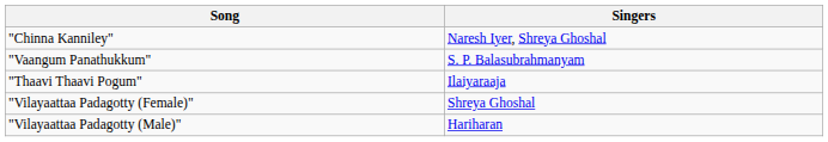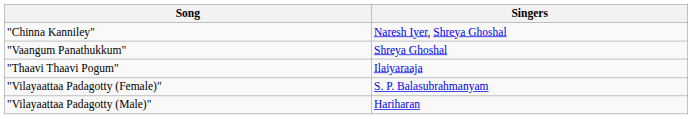"Vaangum Panathukkum" | Singers: S. P. Balasubrahmanyam -> Shreya Ghoshal
"Vilayaattaa Padagotty (Female)" | Singers: Shreya Ghoshal -> S. P. Balasubrahmanyam
